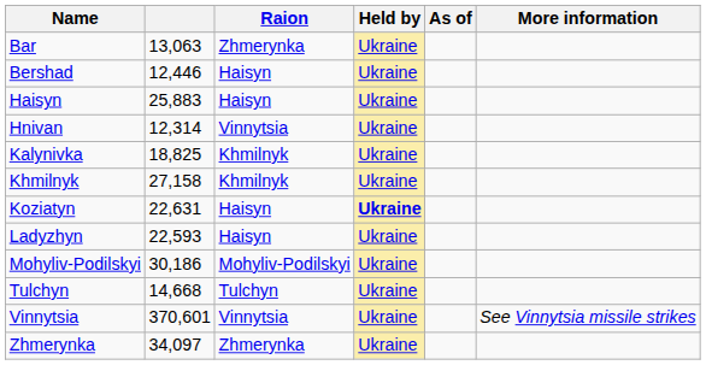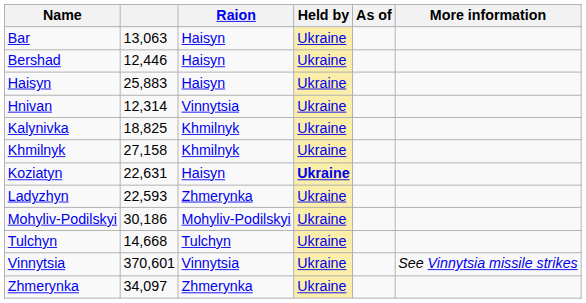Bar | Raion: Zhmerynka -> Haisyn
Ladyzhyn | Raion: Haisyn -> Zhmerynka
